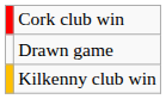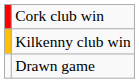rows swapped: Kilkenny club win <-> Drawn game
